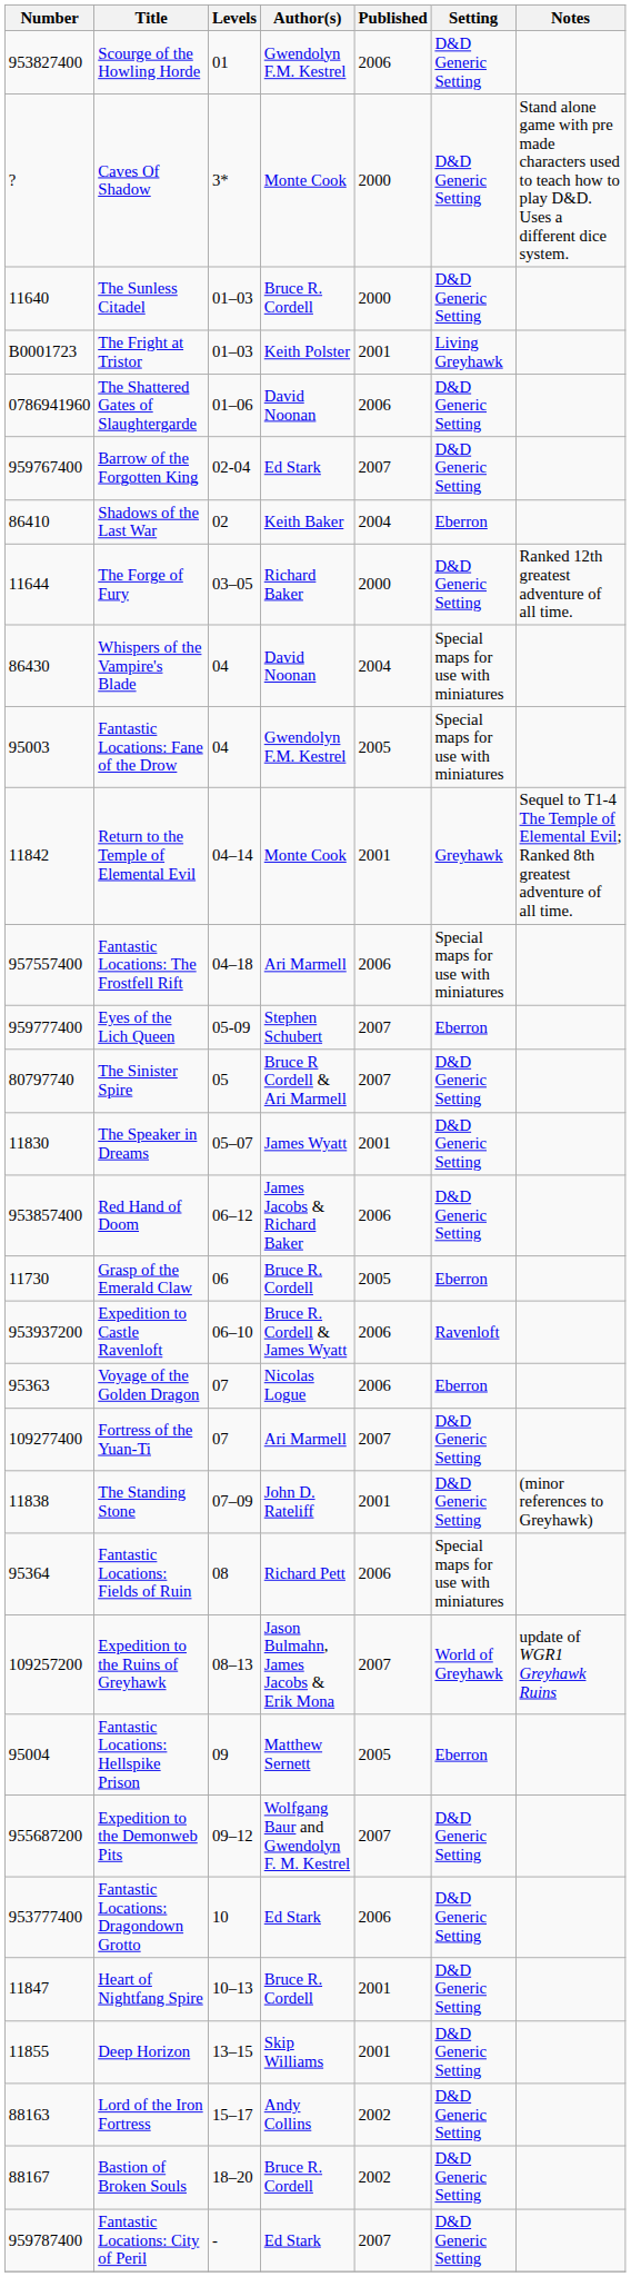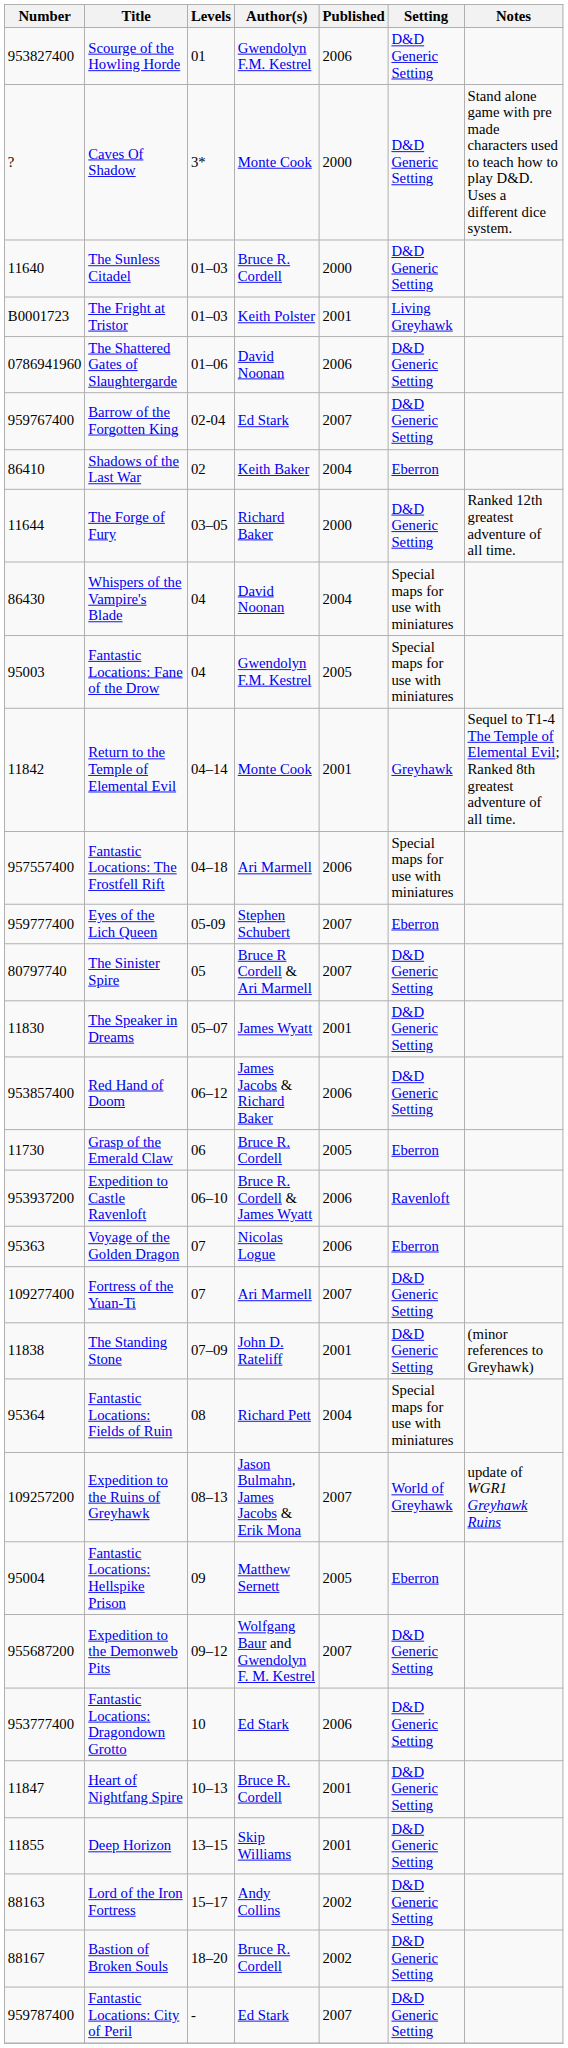Fantastic Locations: Fields of Ruin | Published: 2006 -> 2004
